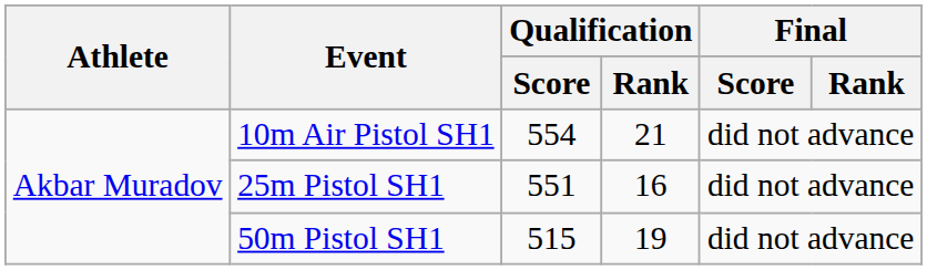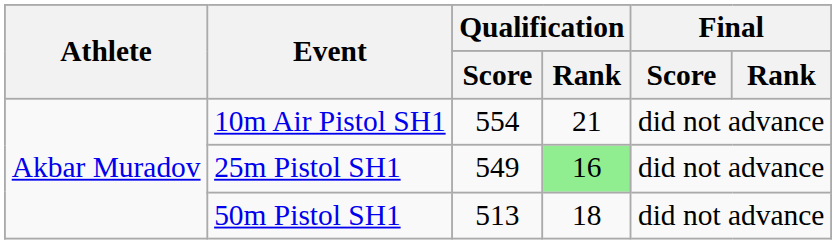25m Pistol SH1 | Qualification / Score: 551 -> 549
25m Pistol SH1 | Qualification / Rank: no background -> lightgreen background
50m Pistol SH1 | Qualification / Score: 515 -> 513
50m Pistol SH1 | Qualification / Rank: 19 -> 18
